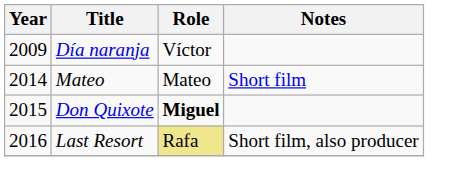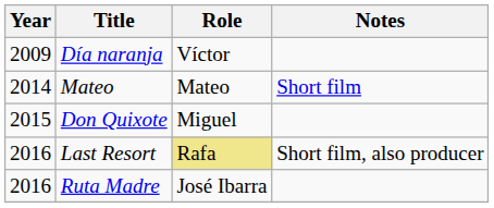Don Quixote | Role: bold -> normal
+ row: 2016 | Ruta Madre | José Ibarra
